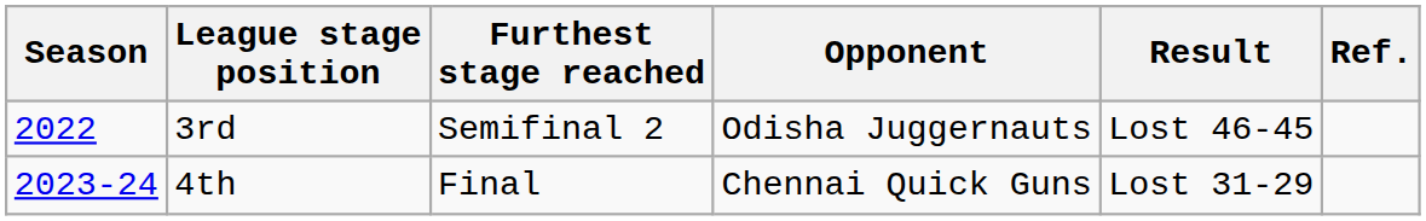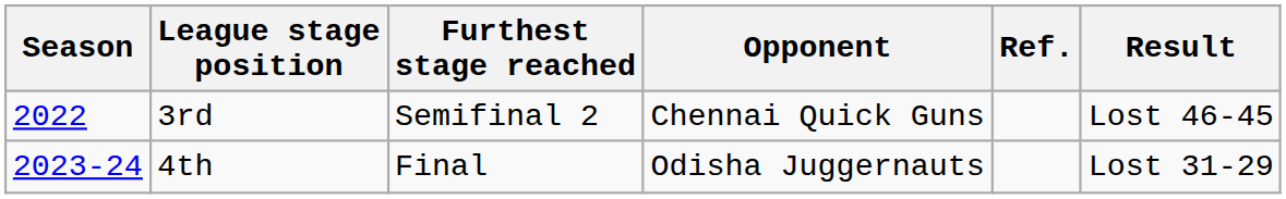columns swapped: Result <-> Ref.
3rd | Opponent: Odisha Juggernauts -> Chennai Quick Guns
4th | Opponent: Chennai Quick Guns -> Odisha Juggernauts
